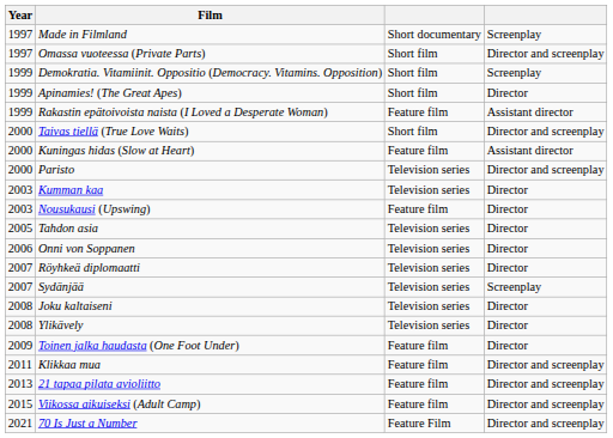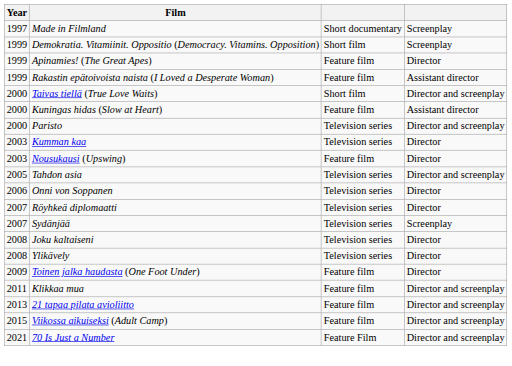- row: 1997 | Omassa vuoteessa (Private Parts) | Short film | Director and screenplay
Apinamies! (The Great Apes) | column 3: Short film -> Feature film
Tahdon asia | column 4: Director -> Director and screenplay
